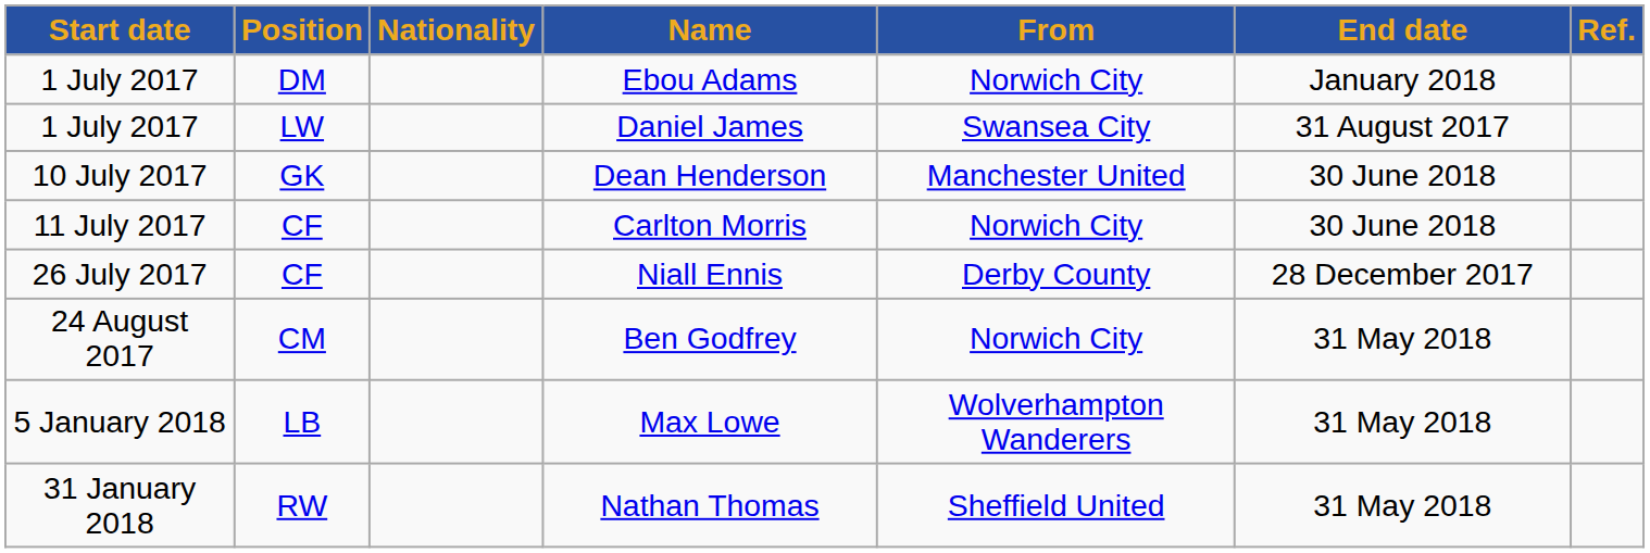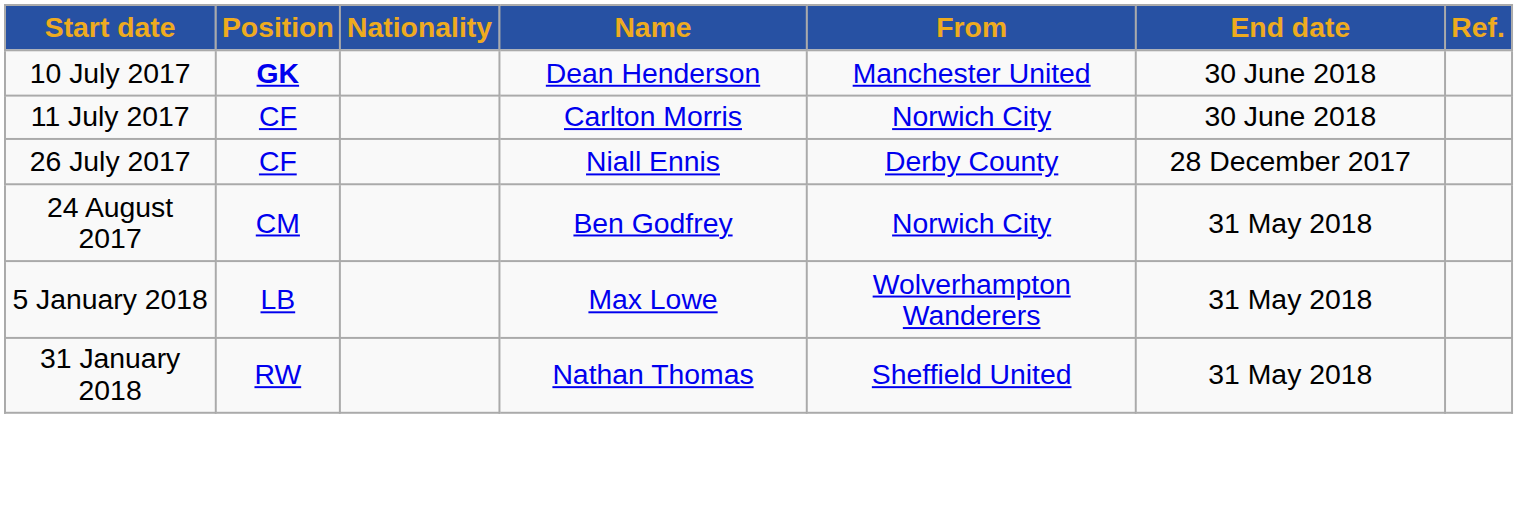- row: 1 July 2017 | DM | Ebou Adams | Norwich City | January 2018
- row: 1 July 2017 | LW | Daniel James | Swansea City | 31 August 2017
Dean Henderson | Position: normal -> bold
